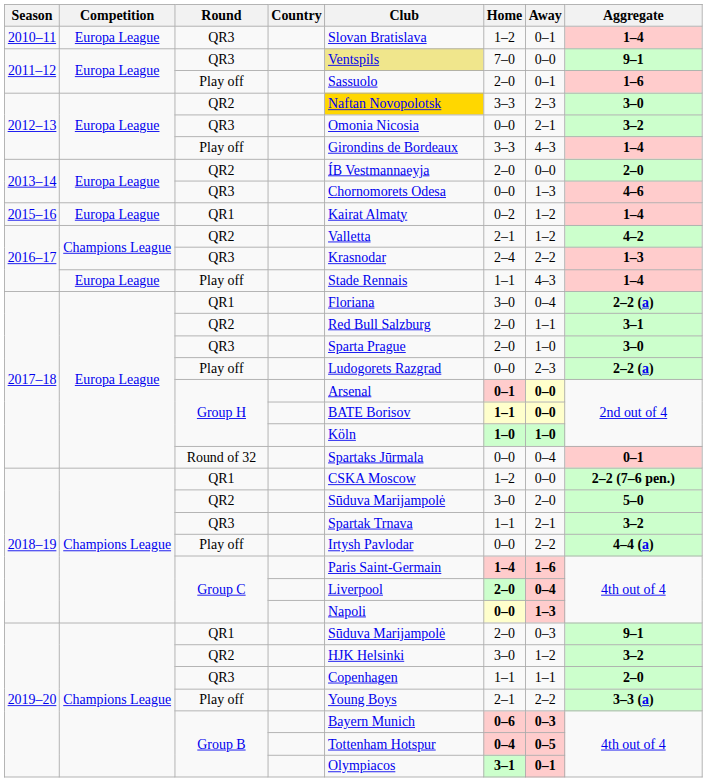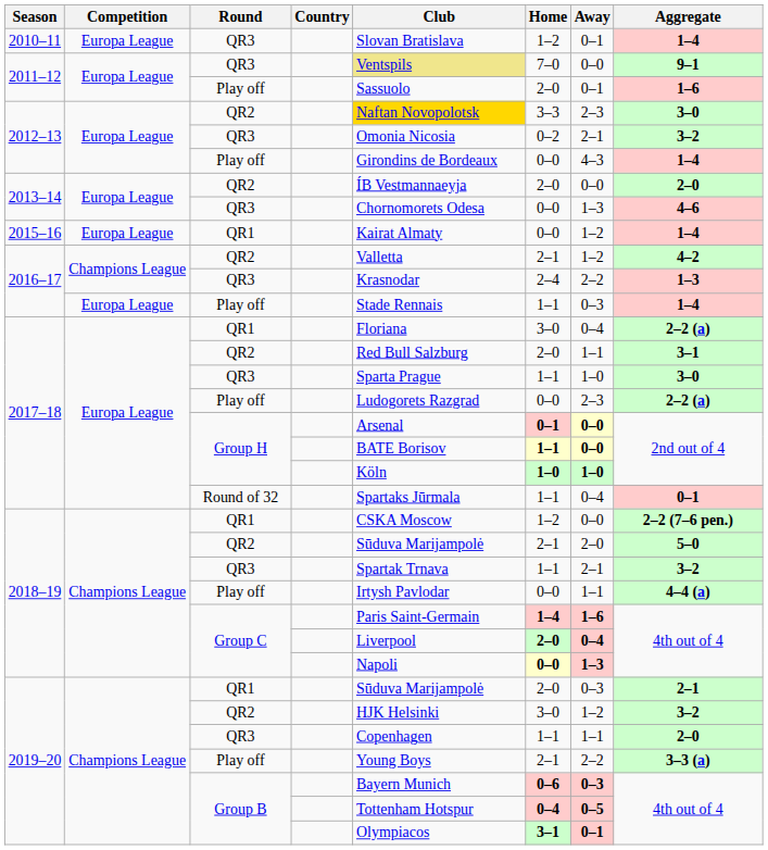2012–13 / QR3 | Home: 0–0 -> 0–2
2012–13 / Play off | Home: 3–3 -> 0–0
2015–16 | Home: 0–2 -> 0–0
2016–17 / Play off | Away: 4–3 -> 0–3
2017–18 / QR3 | Home: 2–0 -> 1–1
2017–18 / Round of 32 | Home: 0–0 -> 1–1
2018–19 / QR2 | Home: 3–0 -> 2–1
2018–19 / Play off | Away: 2–2 -> 1–1
2019–20 / QR1 | Aggregate: 9–1 -> 2–1
